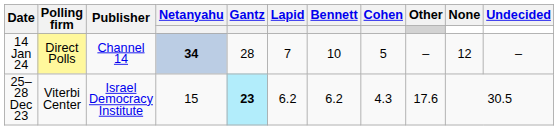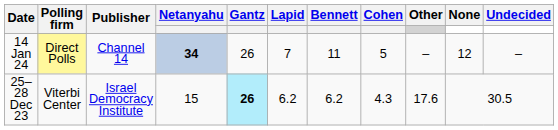14 Jan 24 | Gantz: 28 -> 26
14 Jan 24 | Bennett: 10 -> 11
25–28 Dec 23 | Gantz: 23 -> 26
